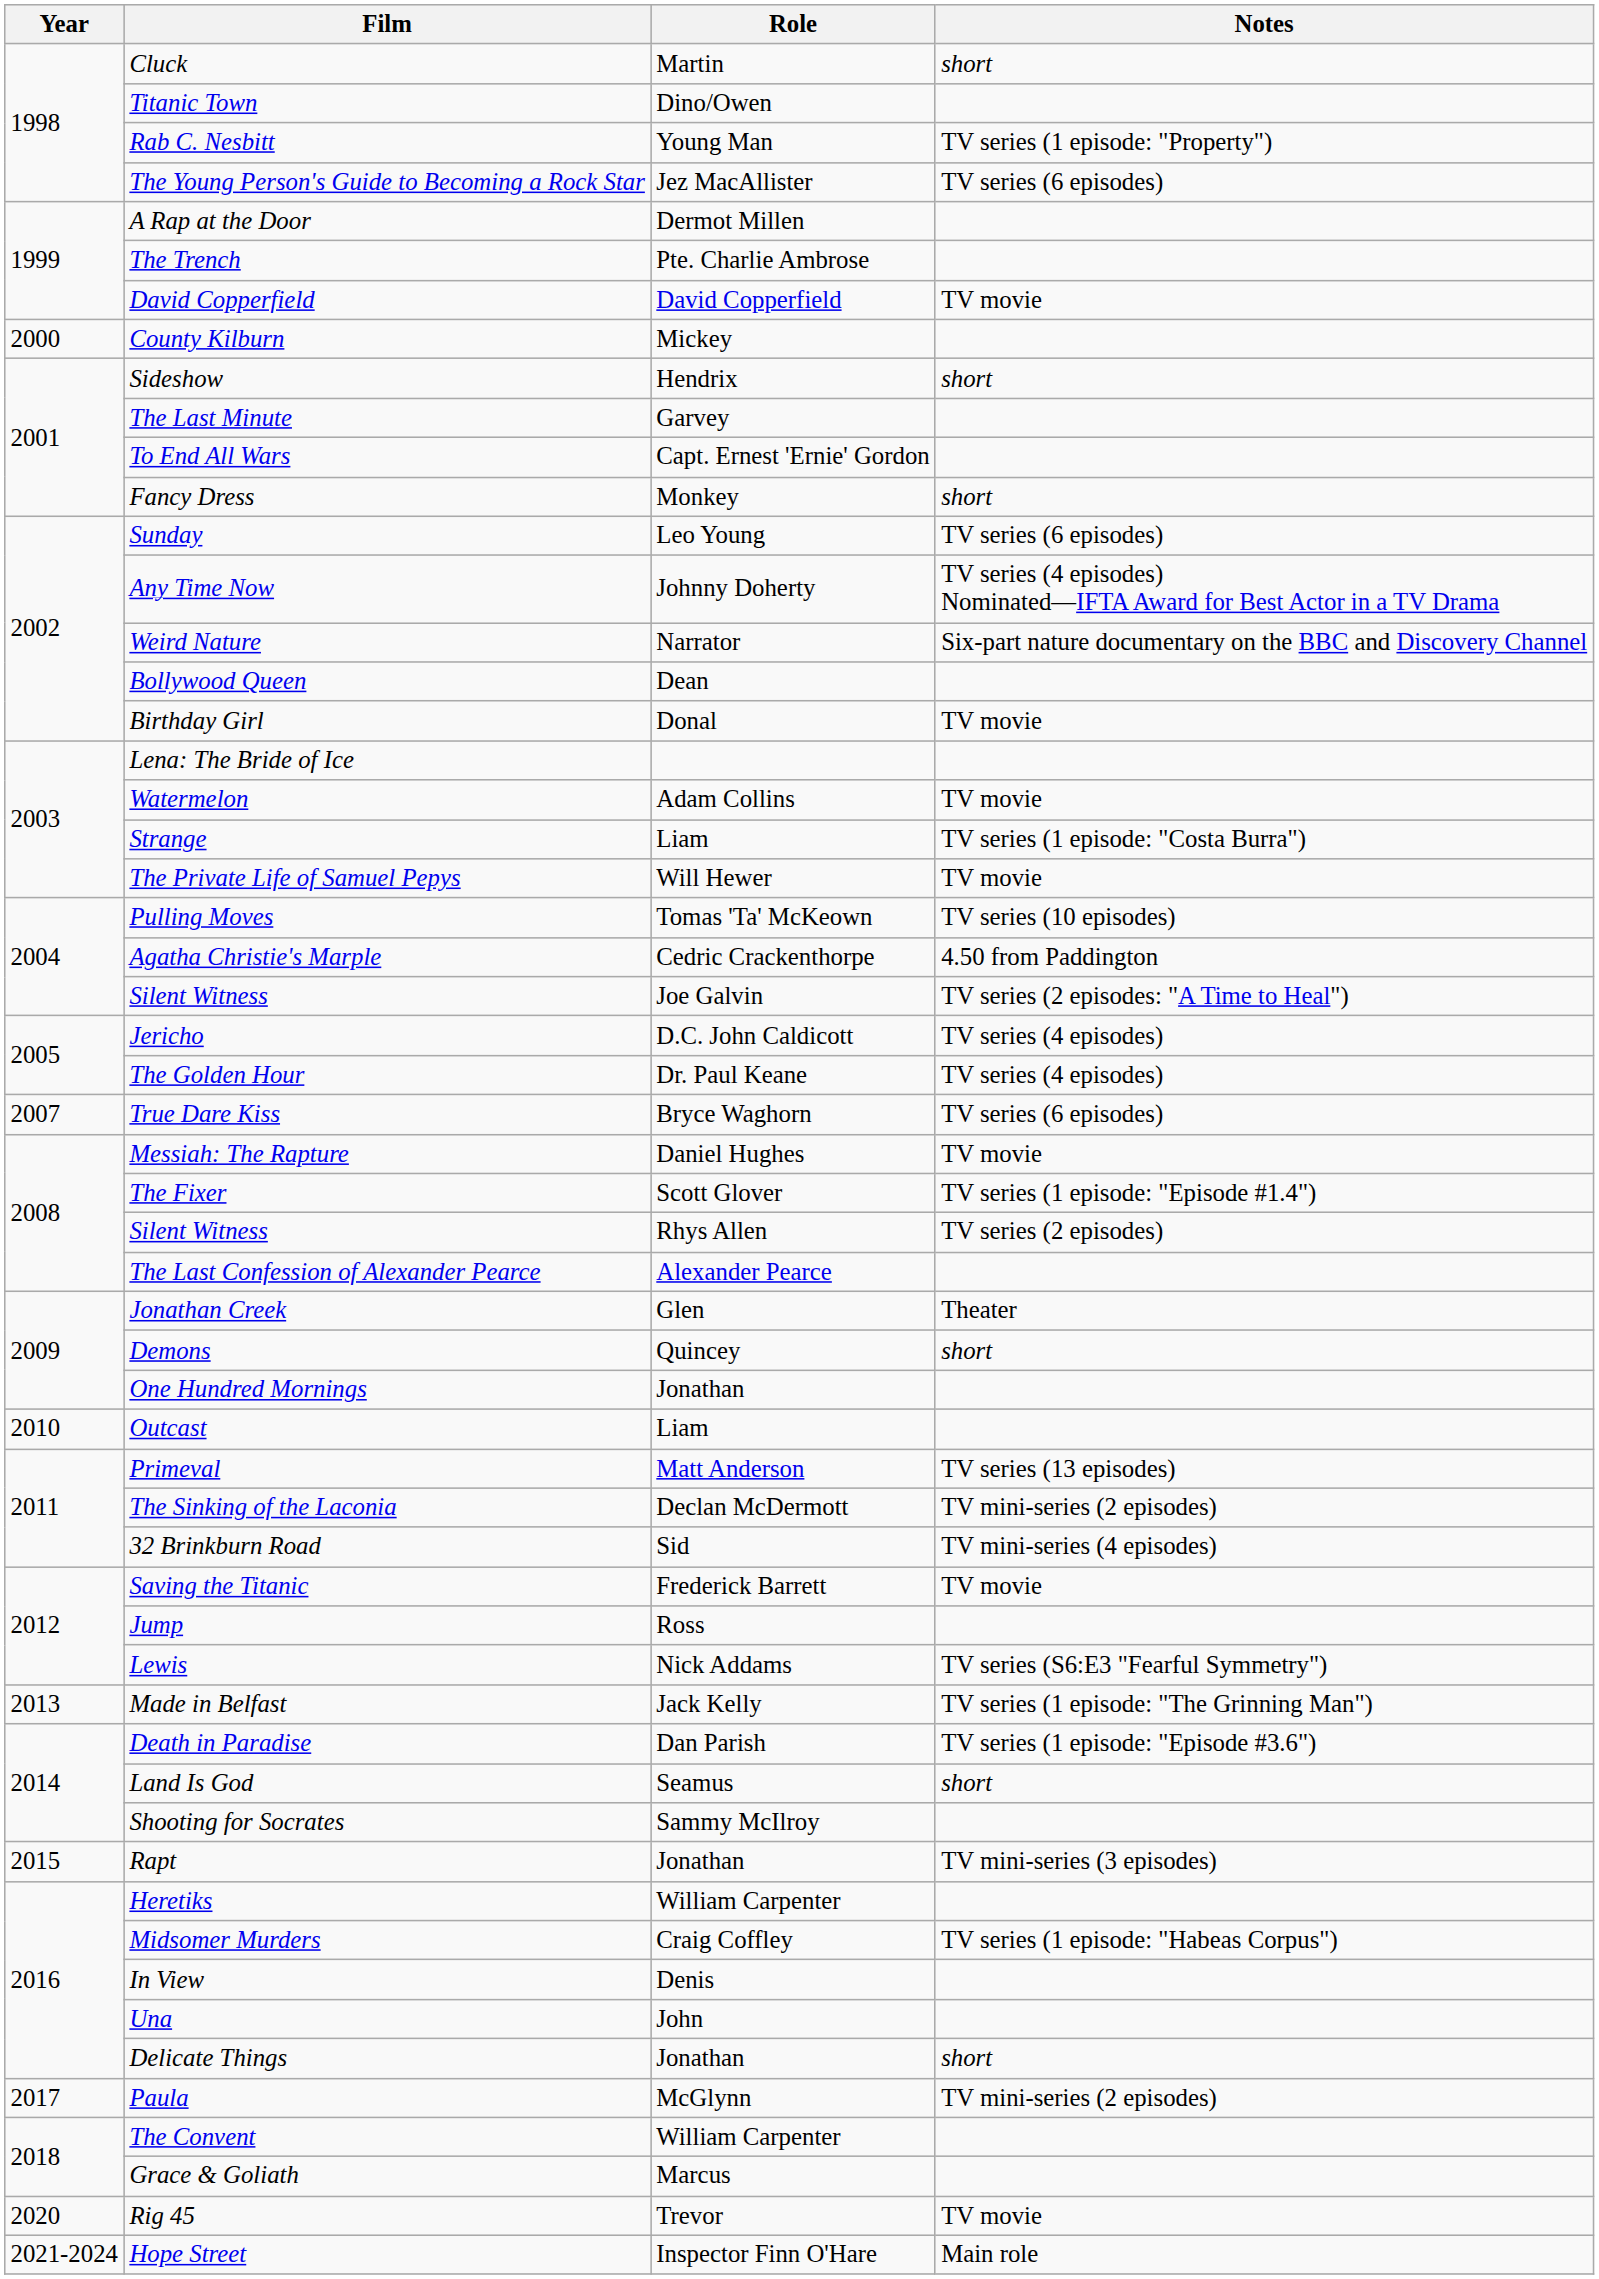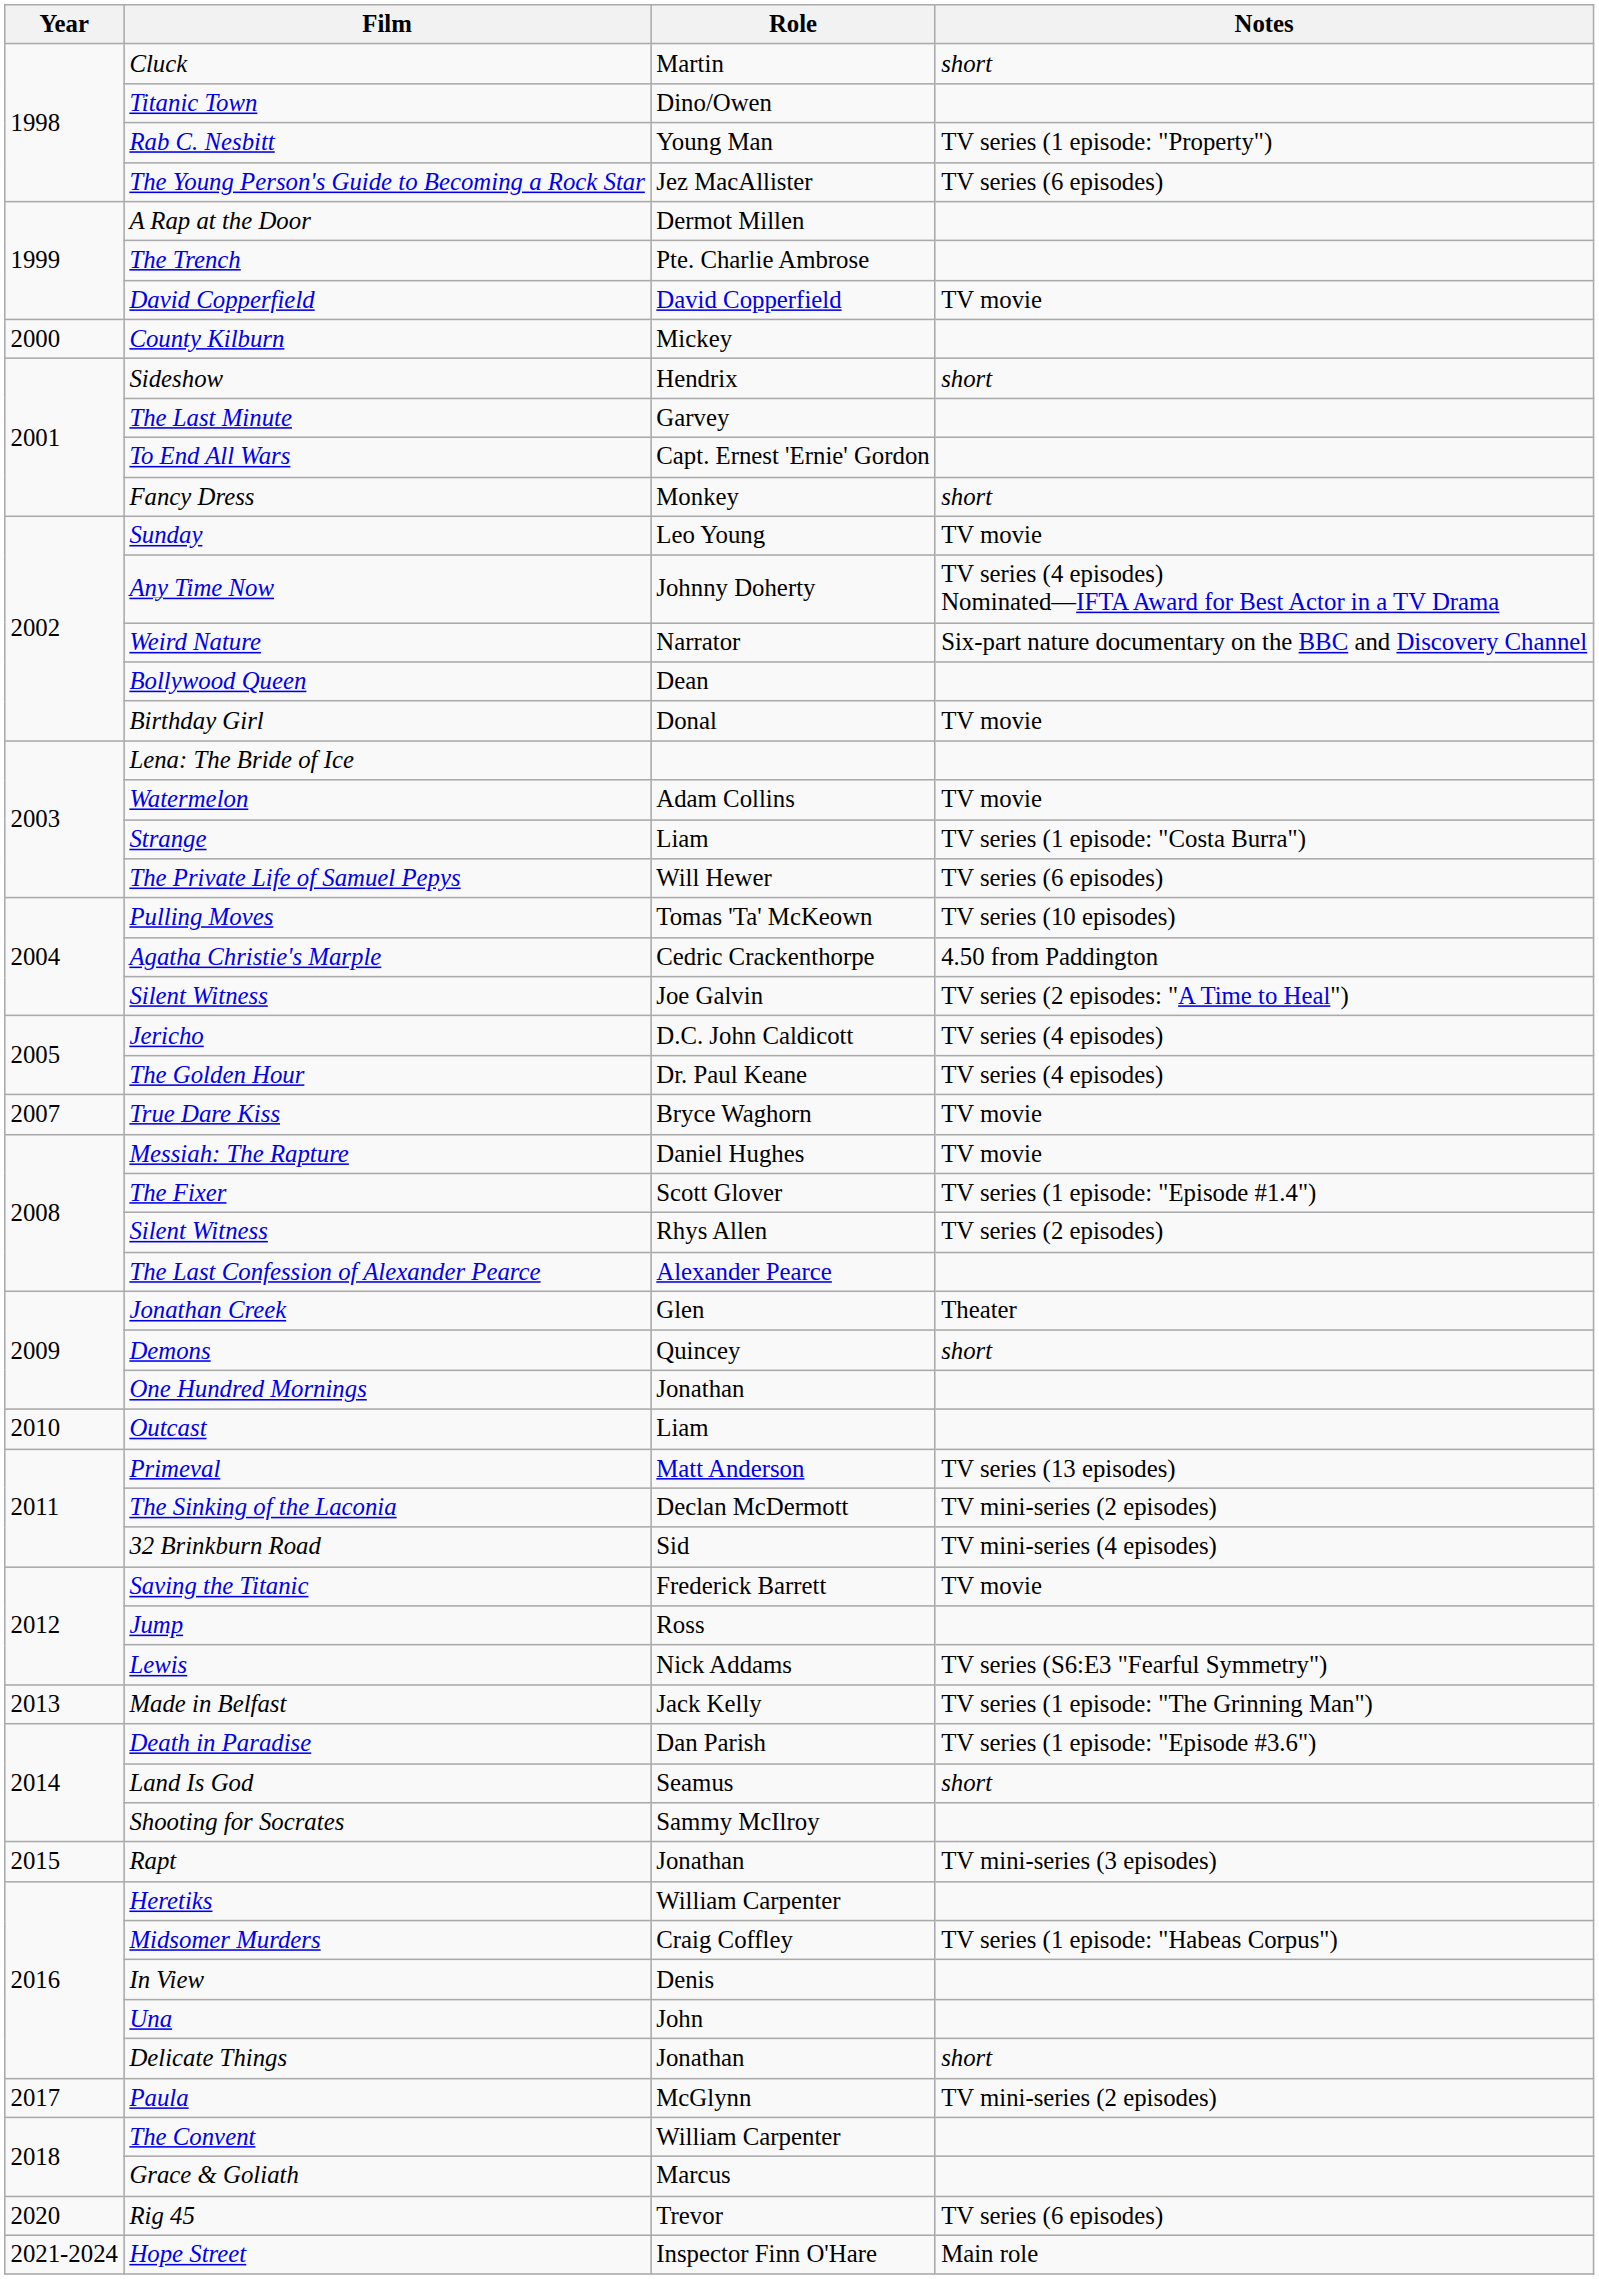Sunday | Notes: TV series (6 episodes) -> TV movie
The Private Life of Samuel Pepys | Notes: TV movie -> TV series (6 episodes)
True Dare Kiss | Notes: TV series (6 episodes) -> TV movie
Rig 45 | Notes: TV movie -> TV series (6 episodes)
